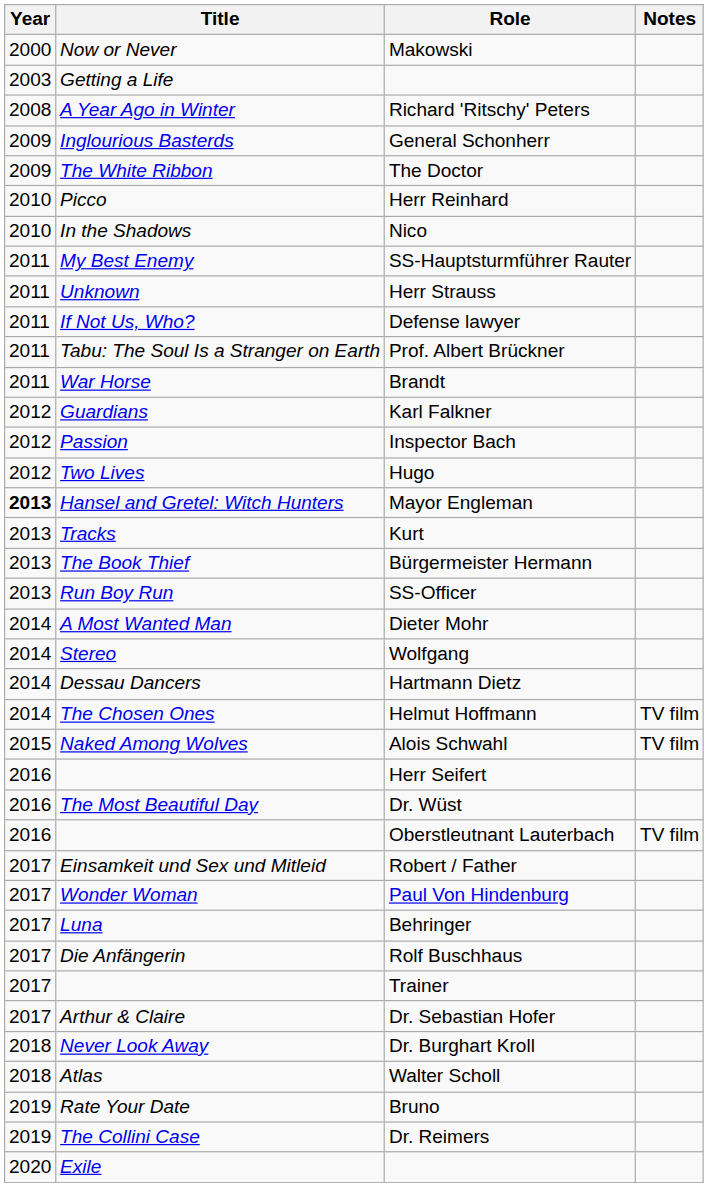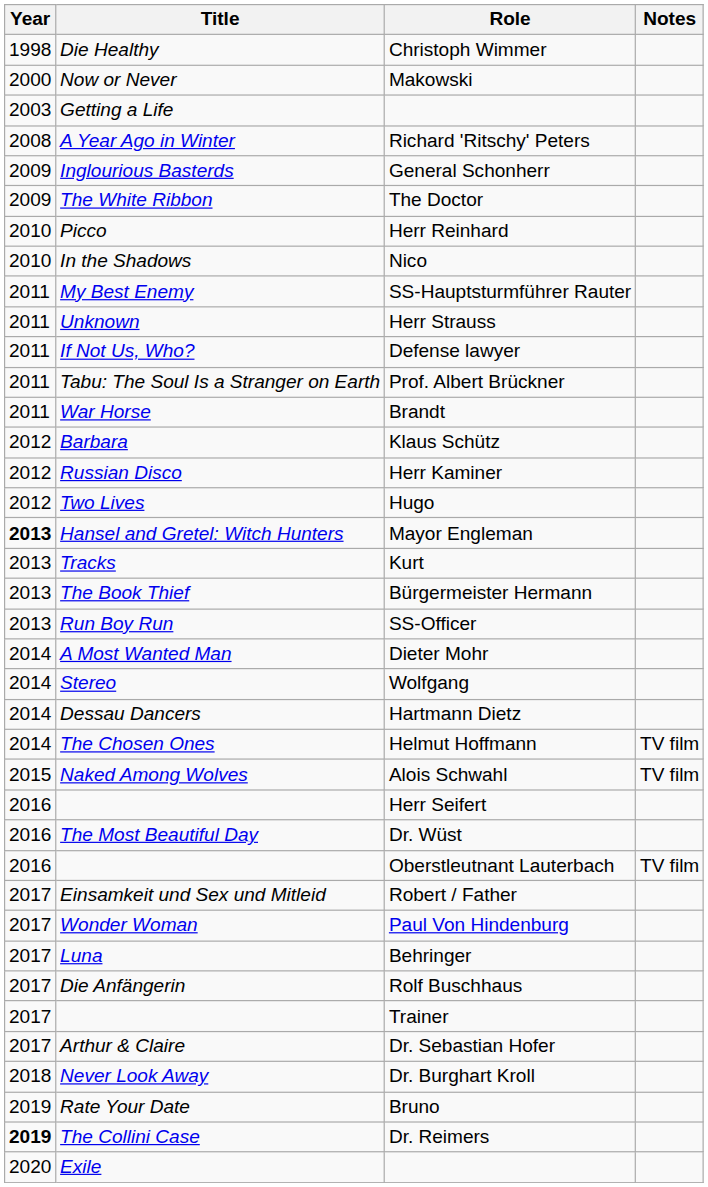+ row: 1998 | Die Healthy | Christoph Wimmer
+ row: 2012 | Barbara | Klaus Schütz
+ row: 2012 | Russian Disco | Herr Kaminer
- row: 2012 | Guardians | Karl Falkner
- row: 2012 | Passion | Inspector Bach
- row: 2018 | Atlas | Walter Scholl
Dr. Reimers | Year: normal -> bold
